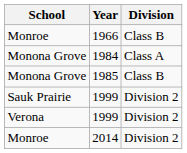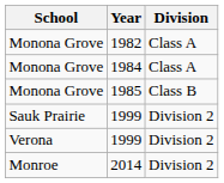- row: Monroe | 1966 | Class B
+ row: Monona Grove | 1982 | Class A
